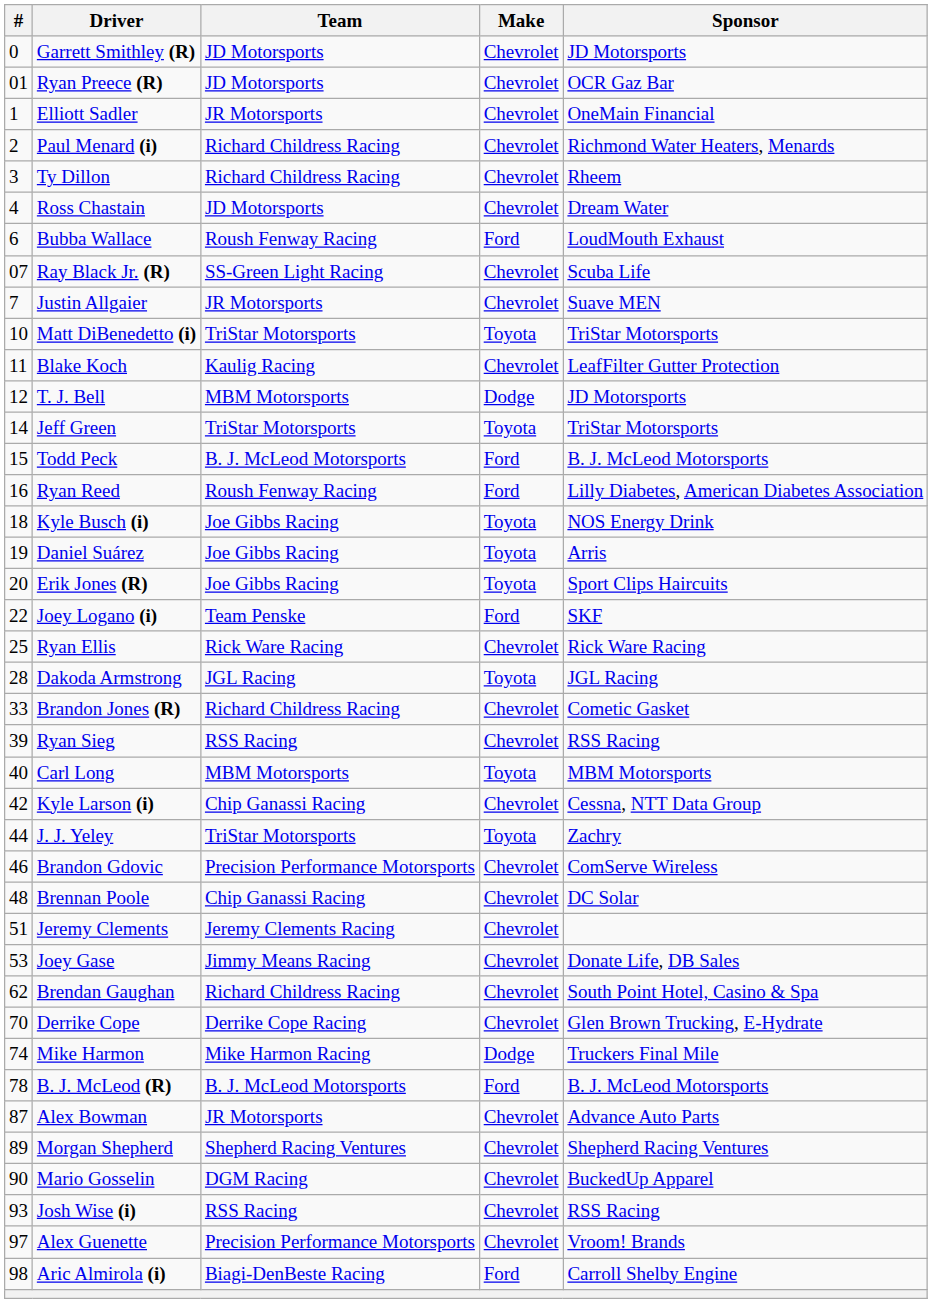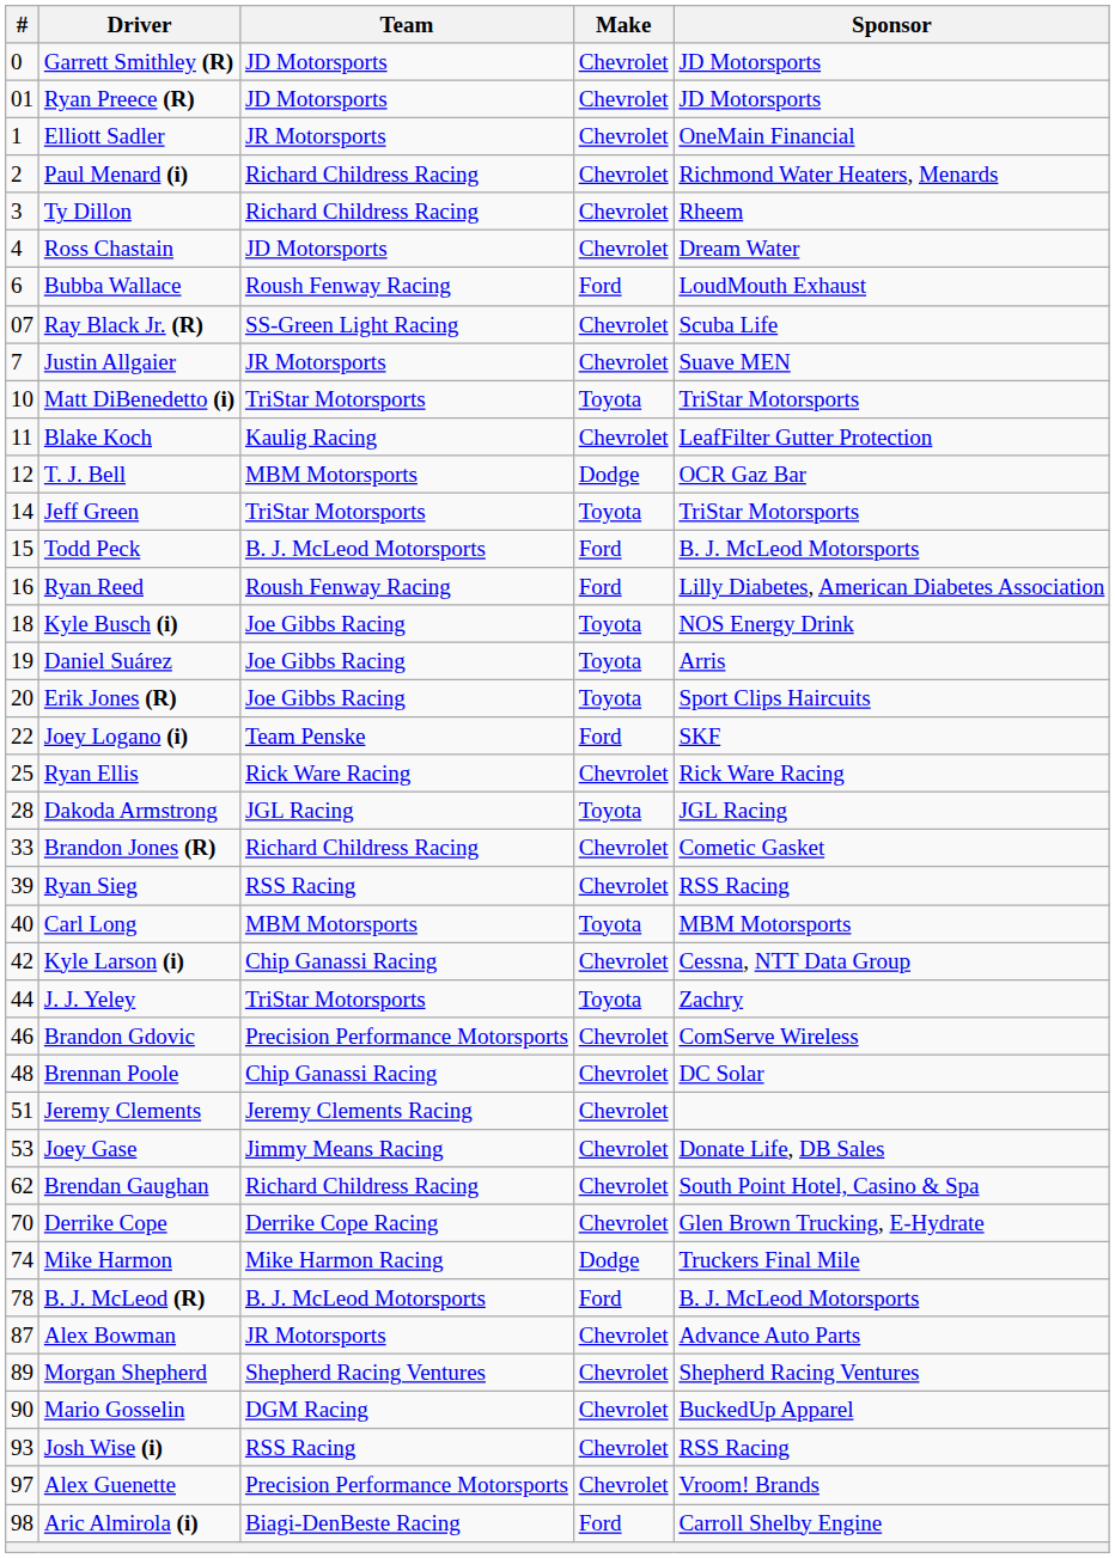Ryan Preece (R) | Sponsor: OCR Gaz Bar -> JD Motorsports
T. J. Bell | Sponsor: JD Motorsports -> OCR Gaz Bar
